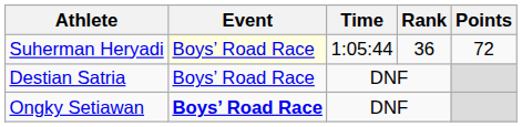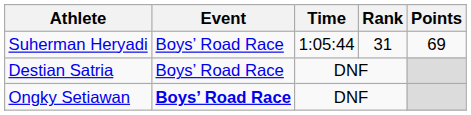Suherman Heryadi | Event: lightyellow background -> no background
Suherman Heryadi | Rank: 36 -> 31
Suherman Heryadi | Points: 72 -> 69
